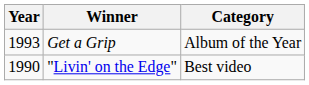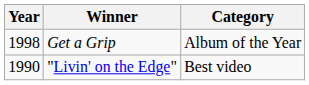Get a Grip | Year: 1993 -> 1998
